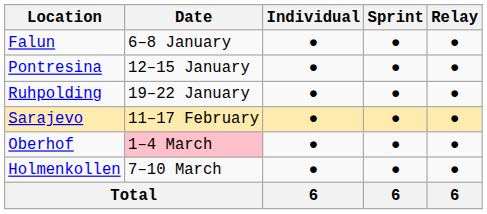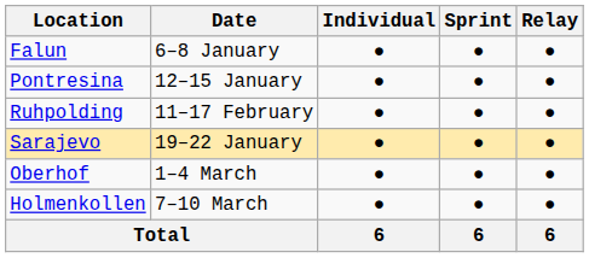Ruhpolding | Date: 19–22 January -> 11–17 February
Sarajevo | Date: 11–17 February -> 19–22 January
Oberhof | Date: pink background -> no background
